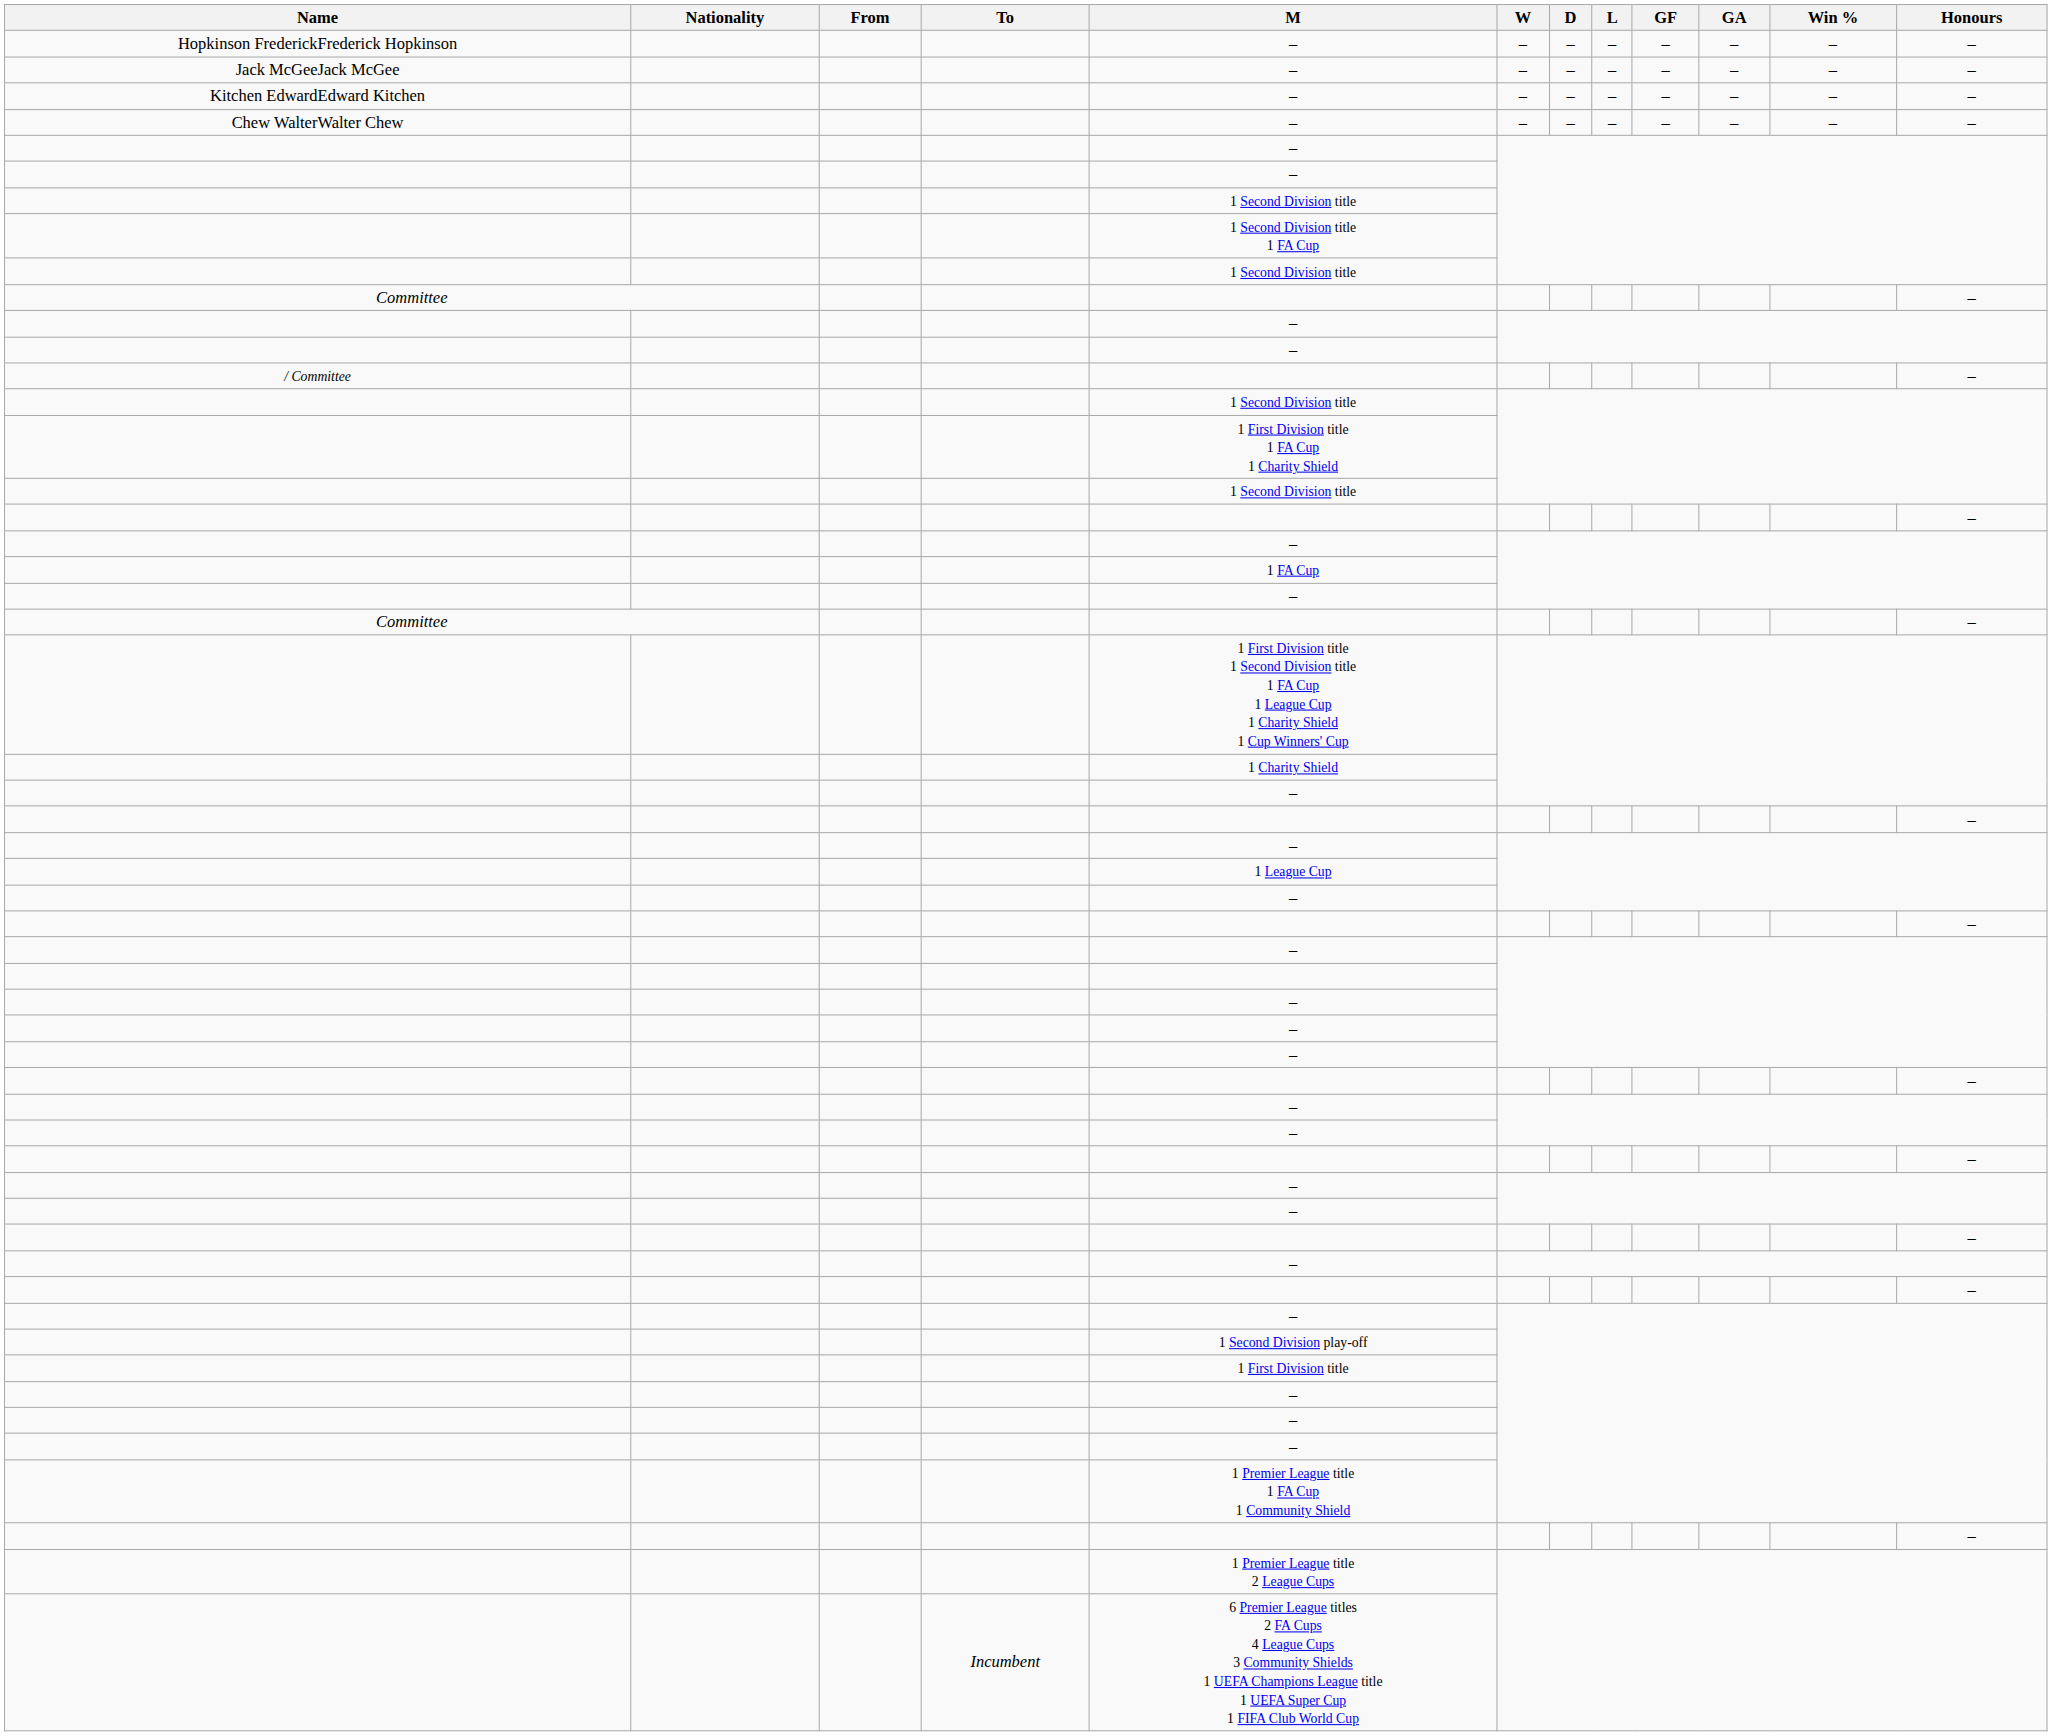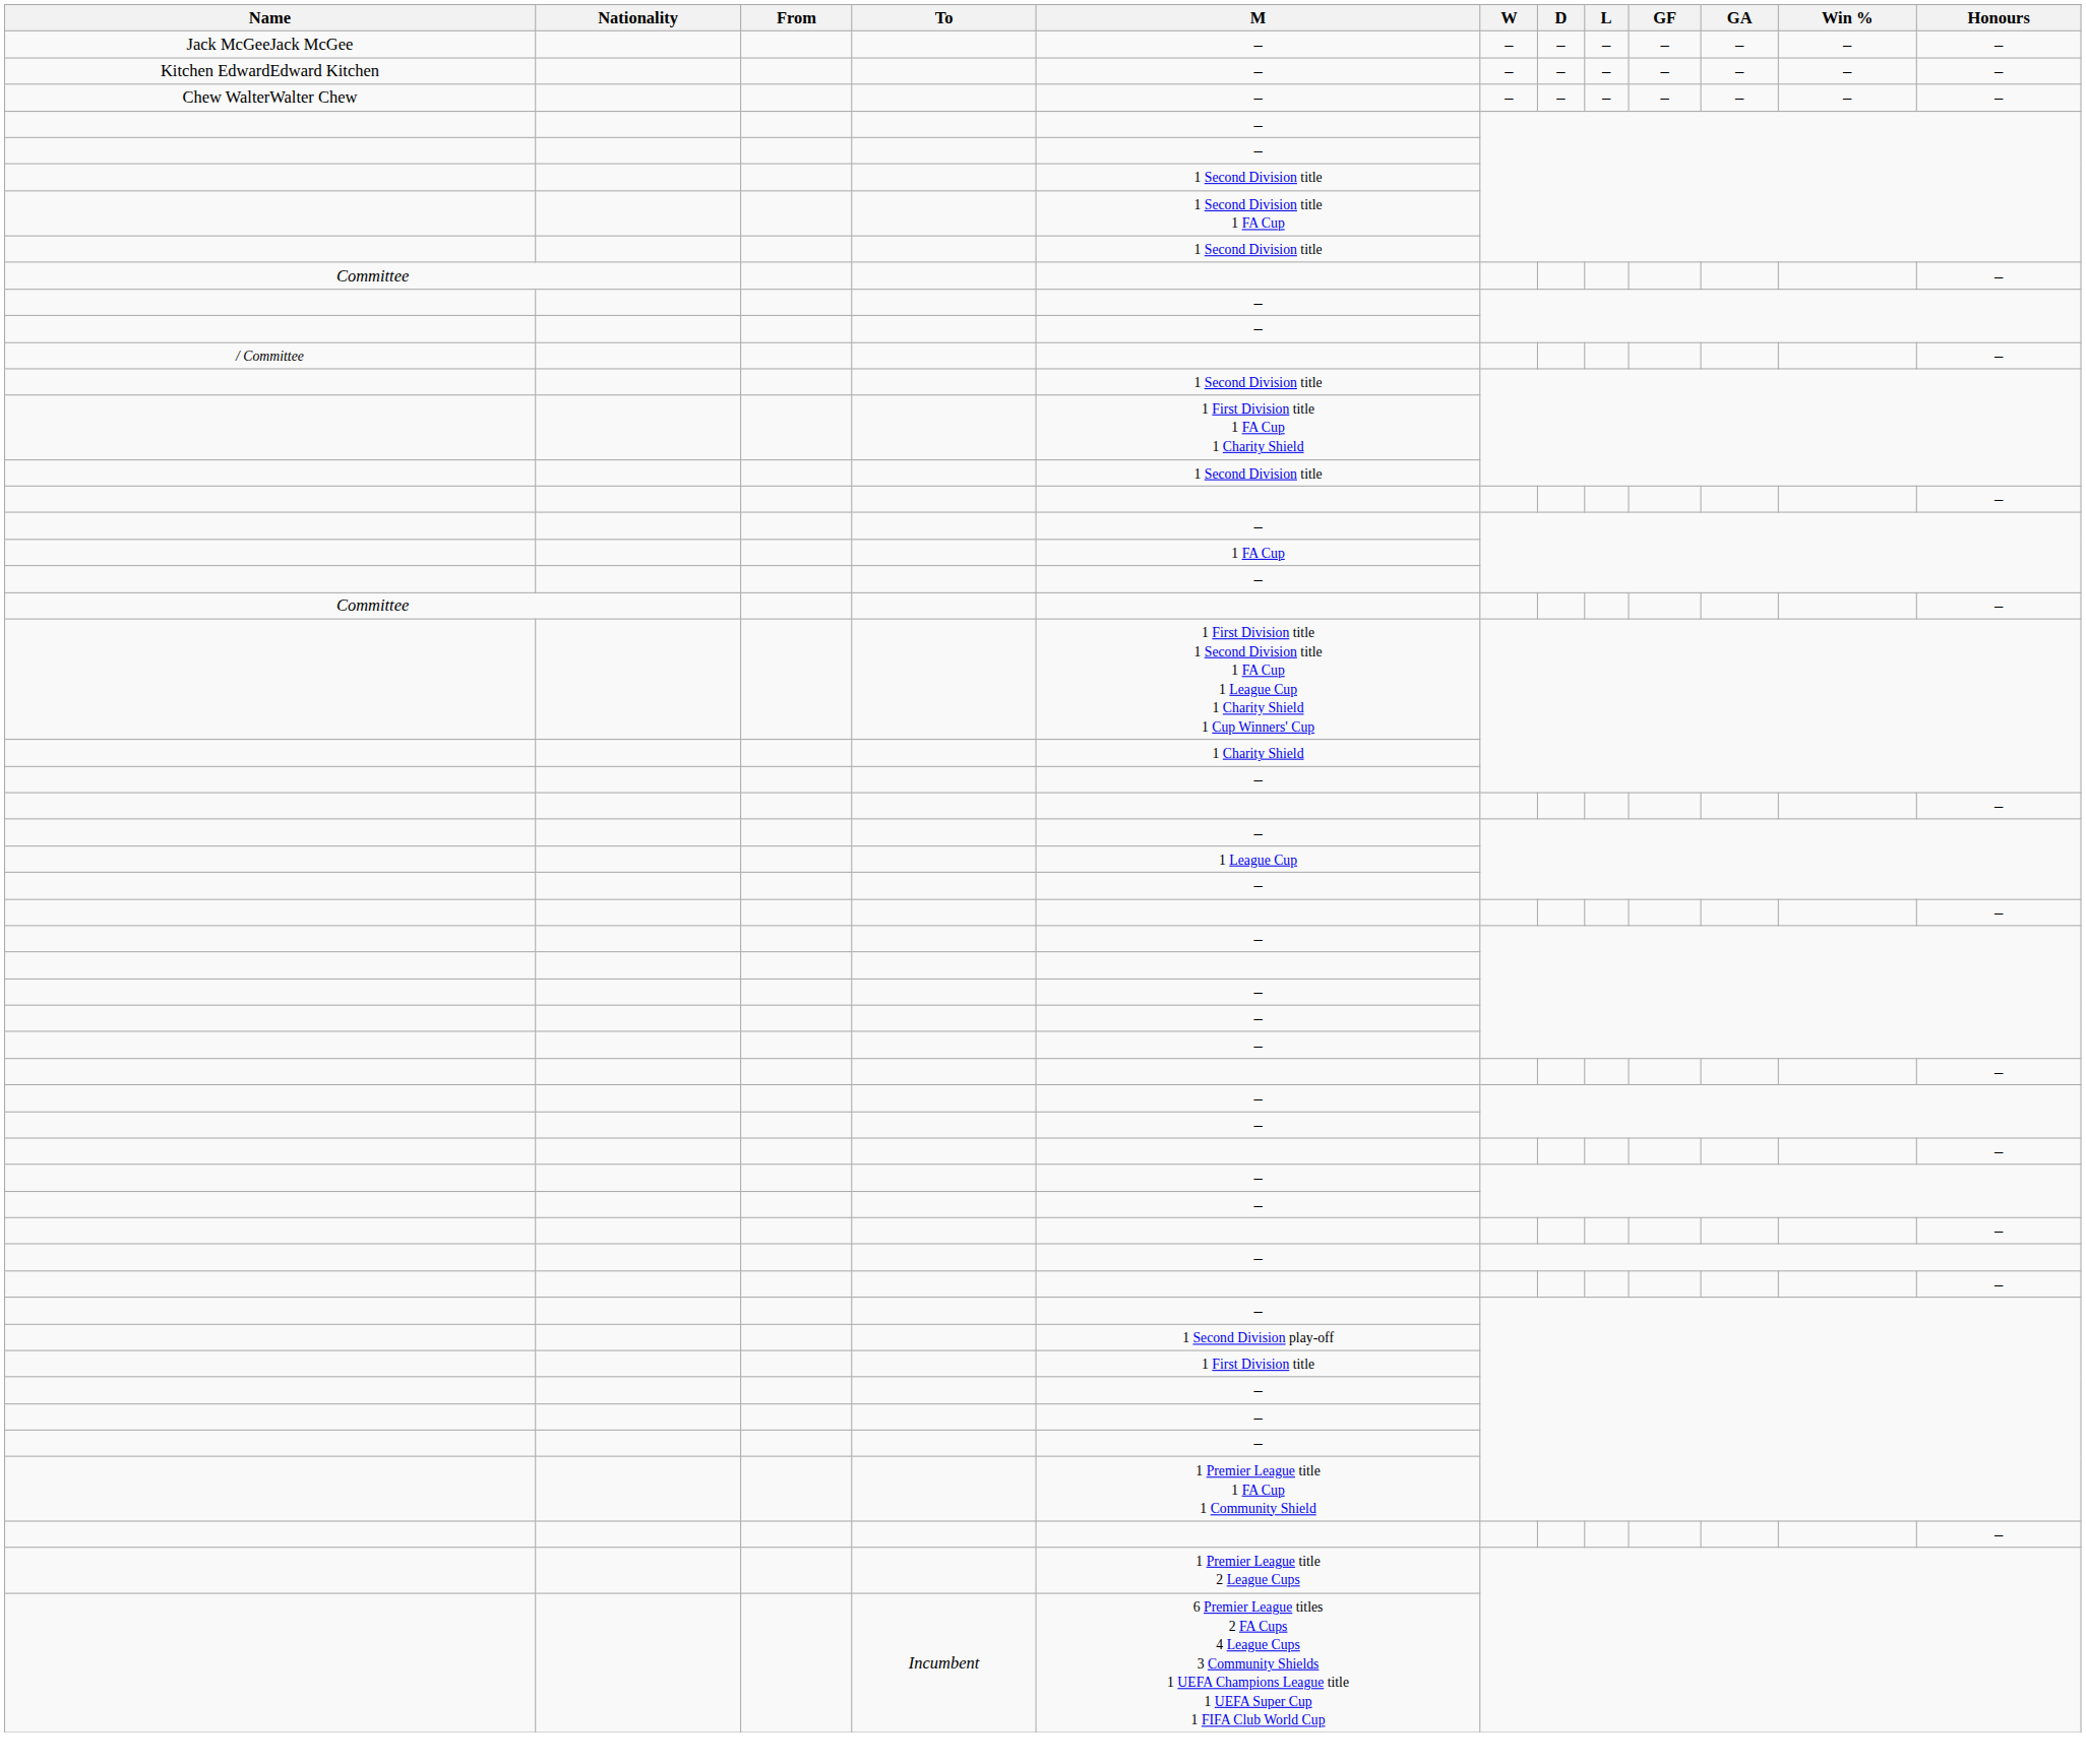- row: Hopkinson FrederickFrederick Hopkinson | – | – | – | – | – | – | – | –
